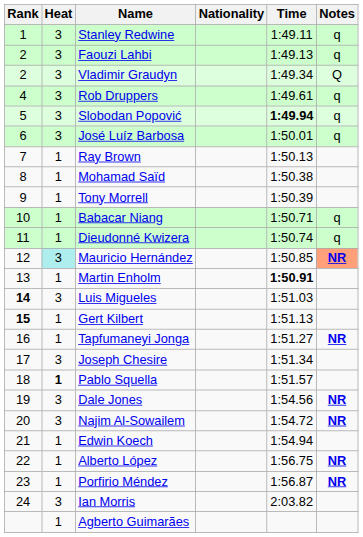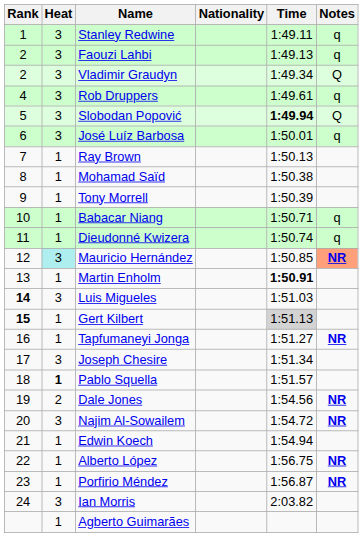Slobodan Popović | Notes: q -> Q
Gert Kilbert | Time: no background -> lightgrey background
Dale Jones | Heat: 3 -> 2
